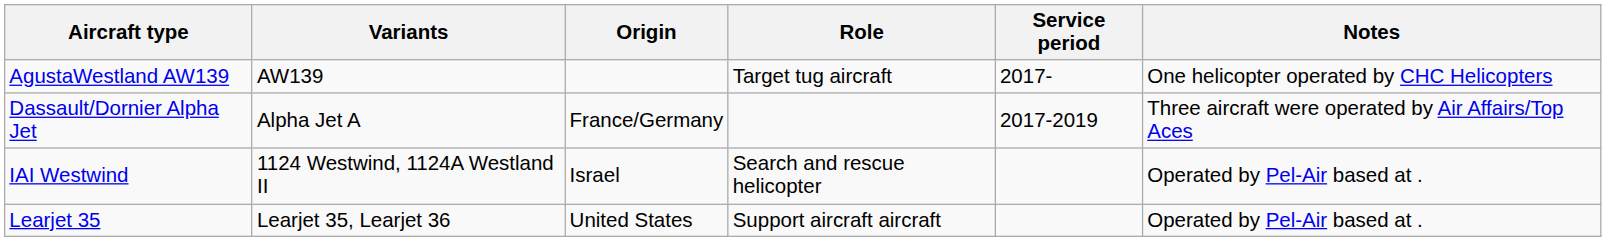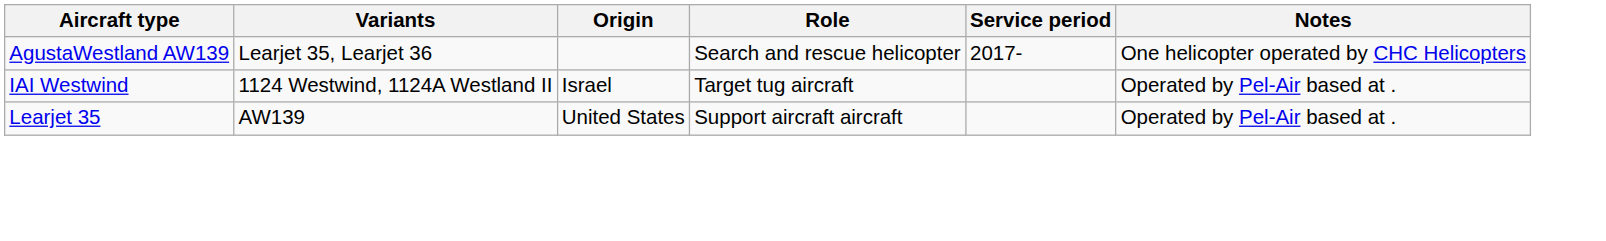AgustaWestland AW139 | Variants: AW139 -> Learjet 35, Learjet 36
AgustaWestland AW139 | Role: Target tug aircraft -> Search and rescue helicopter
- row: Dassault/Dornier Alpha Jet | Alpha Jet A | France/Germany | 2017-2019 | Three aircraft were operated by Air Affairs/Top Aces
IAI Westwind | Role: Search and rescue helicopter -> Target tug aircraft
Learjet 35 | Variants: Learjet 35, Learjet 36 -> AW139
